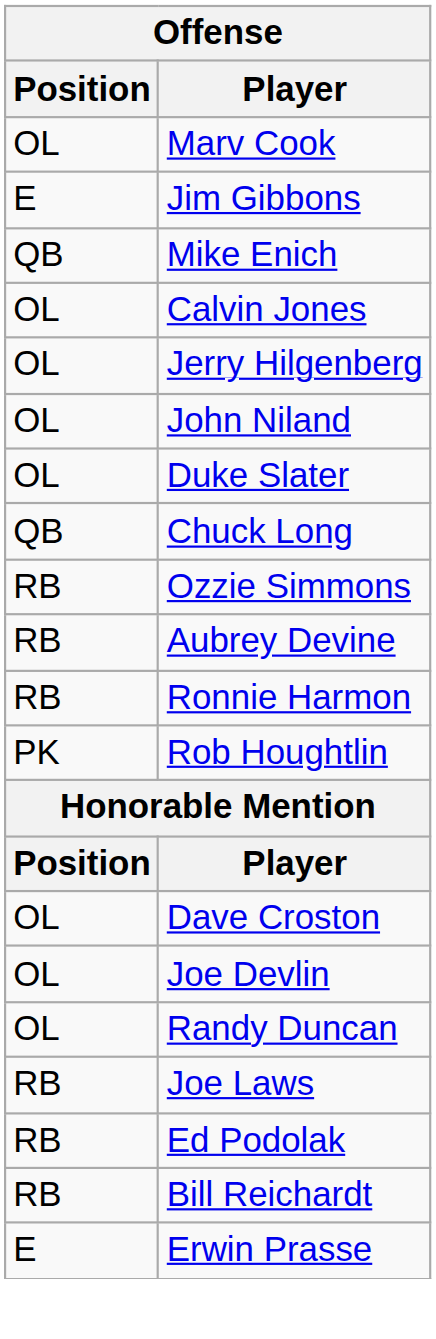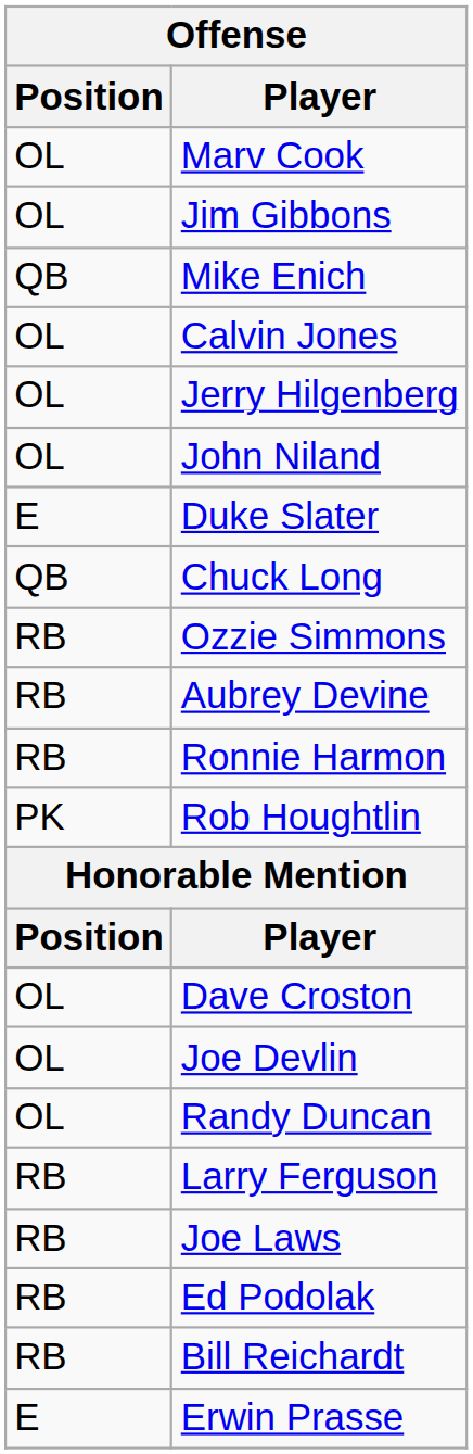Jim Gibbons | Position: E -> OL
Duke Slater | Position: OL -> E
+ row: RB | Larry Ferguson
